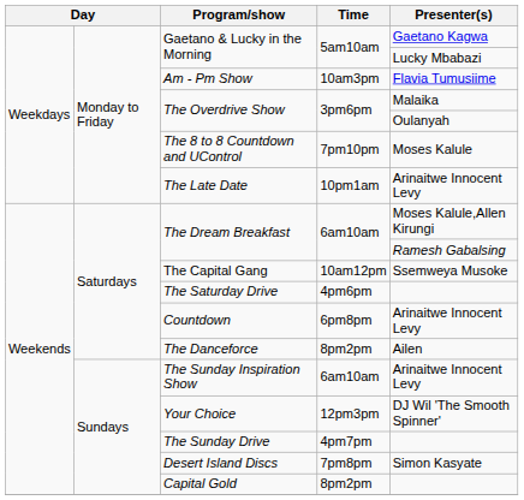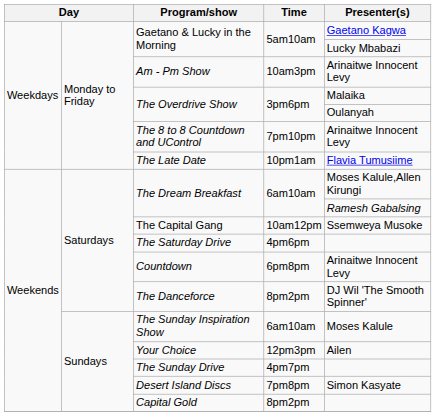Am - Pm Show | Presenter(s): Flavia Tumusiime -> Arinaitwe Innocent Levy
The 8 to 8 Countdown and UControl | Presenter(s): Moses Kalule -> Arinaitwe Innocent Levy
The Late Date | Presenter(s): Arinaitwe Innocent Levy -> Flavia Tumusiime
The Danceforce | Presenter(s): Ailen -> DJ Wil 'The Smooth Spinner'
The Sunday Inspiration Show | Presenter(s): Arinaitwe Innocent Levy -> Moses Kalule
Your Choice | Presenter(s): DJ Wil 'The Smooth Spinner' -> Ailen
